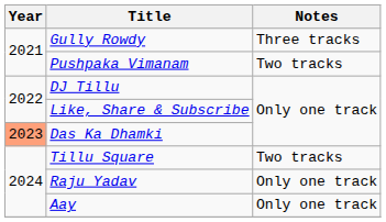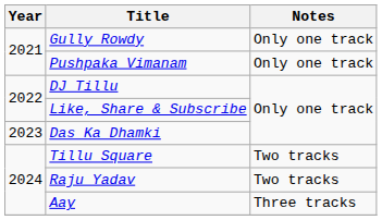Gully Rowdy | Notes: Three tracks -> Only one track
Pushpaka Vimanam | Notes: Two tracks -> Only one track
Das Ka Dhamki | Year: lightsalmon background -> no background
Raju Yadav | Notes: Only one track -> Two tracks
Aay | Notes: Only one track -> Three tracks
